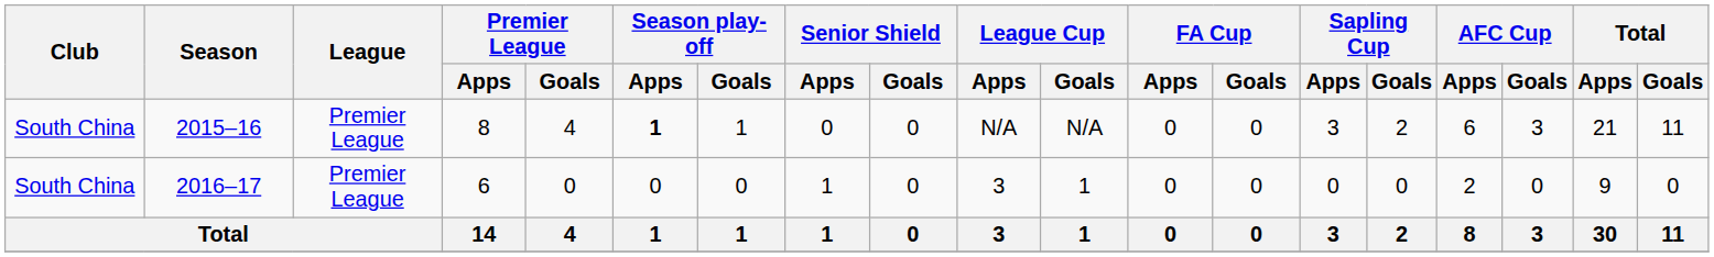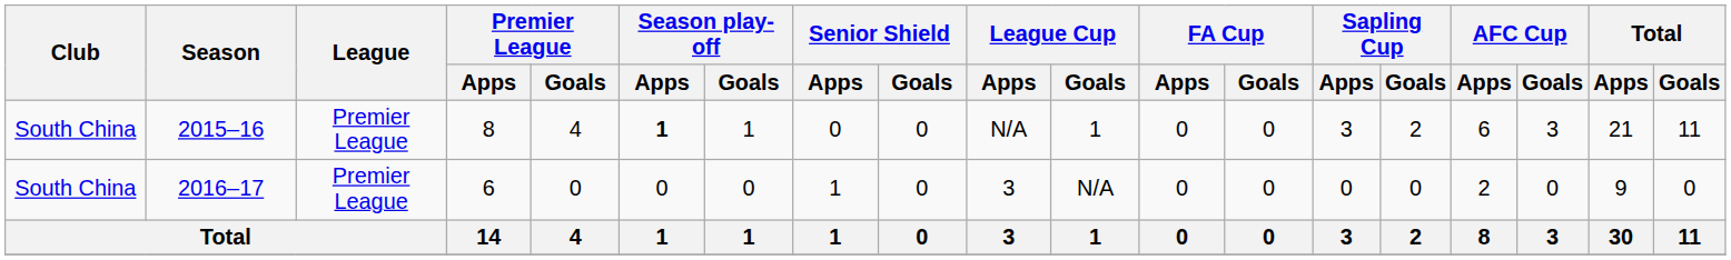2015–16 | League Cup / Goals: N/A -> 1
2016–17 | League Cup / Goals: 1 -> N/A
